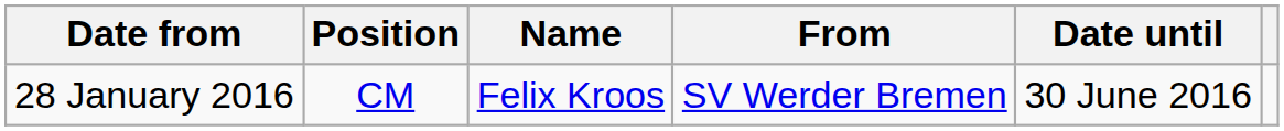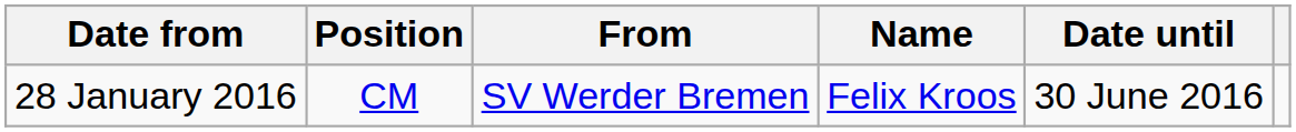columns swapped: Name <-> From
